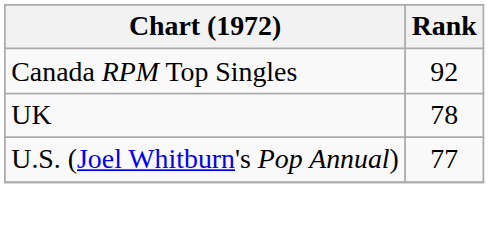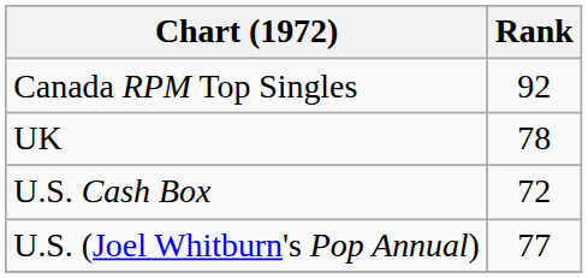+ row: U.S. Cash Box | 72
